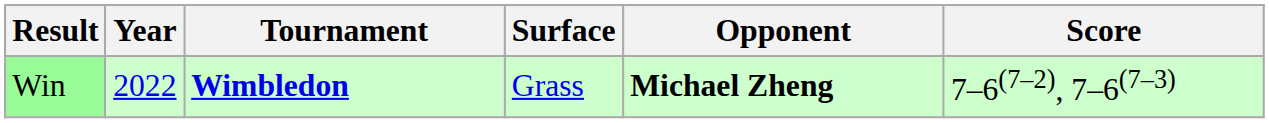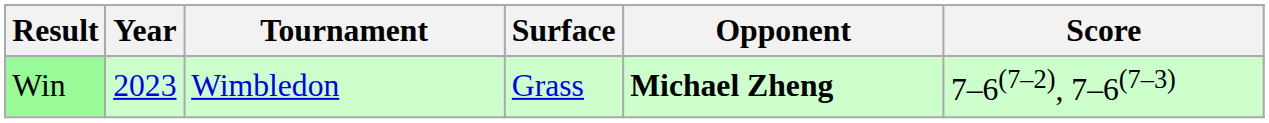Win | Year: 2022 -> 2023
Win | Tournament: bold -> normal
